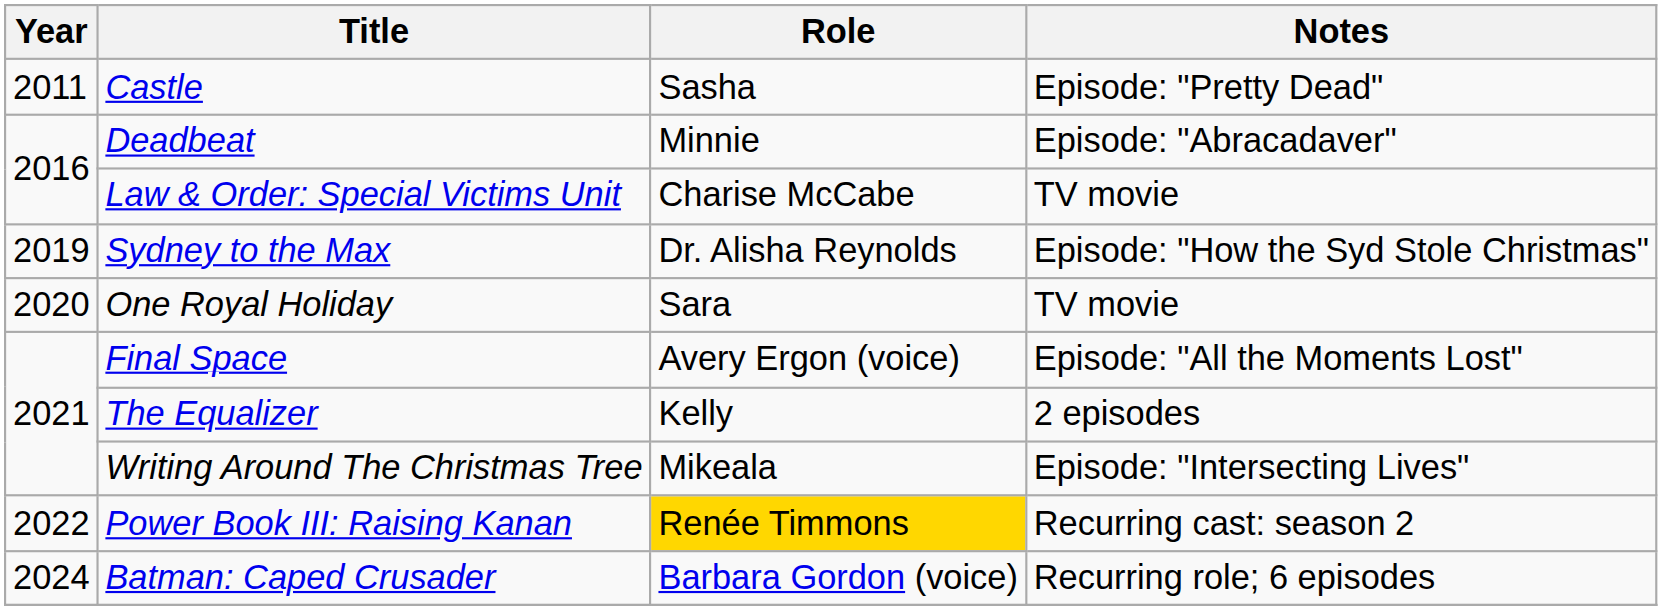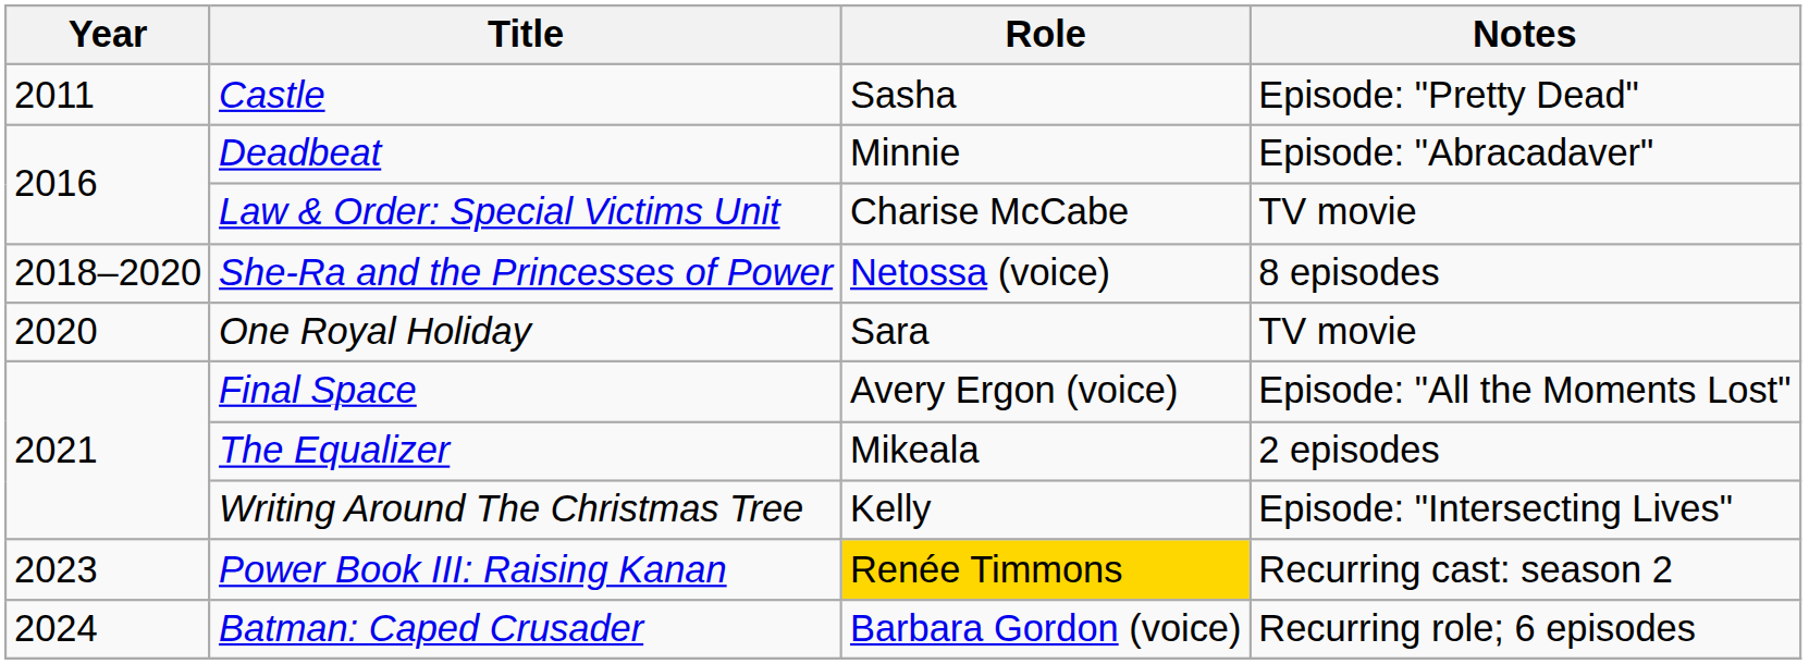+ row: 2018–2020 | She-Ra and the Princesses of Power | Netossa (voice) | 8 episodes
- row: 2019 | Sydney to the Max | Dr. Alisha Reynolds | Episode: "How the Syd Stole Christmas"
The Equalizer | Role: Kelly -> Mikeala
Writing Around The Christmas Tree | Role: Mikeala -> Kelly
Power Book III: Raising Kanan | Year: 2022 -> 2023
